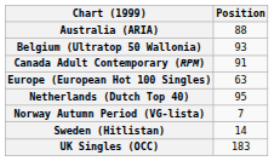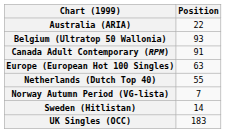Australia (ARIA) | Position: 88 -> 22
Netherlands (Dutch Top 40) | Position: 95 -> 55
